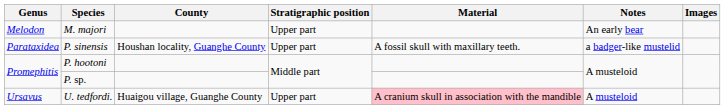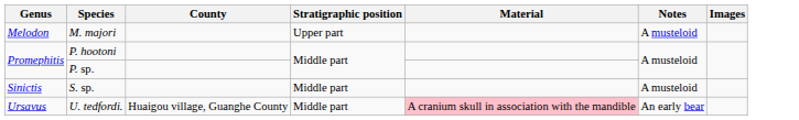M. majori | Notes: An early bear -> A musteloid
- row: Parataxidea | P. sinensis | Houshan locality, Guanghe County | Upper part | A fossil skull with maxillary teeth. | a badger-like mustelid
+ row: Sinictis | S. sp. | Middle part | A musteloid
U. tedfordi. | Stratigraphic position: Upper part -> Middle part
U. tedfordi. | Notes: A musteloid -> An early bear
